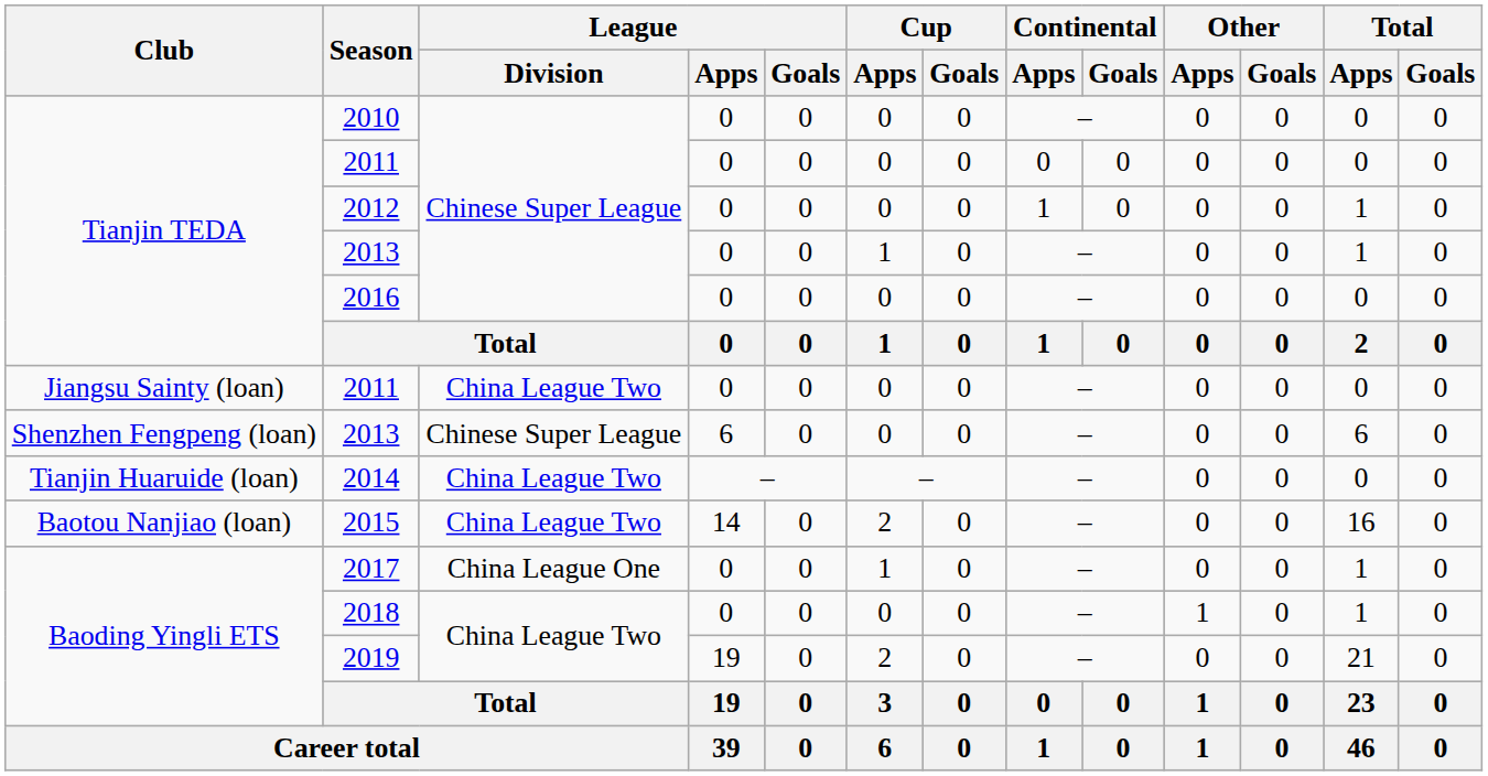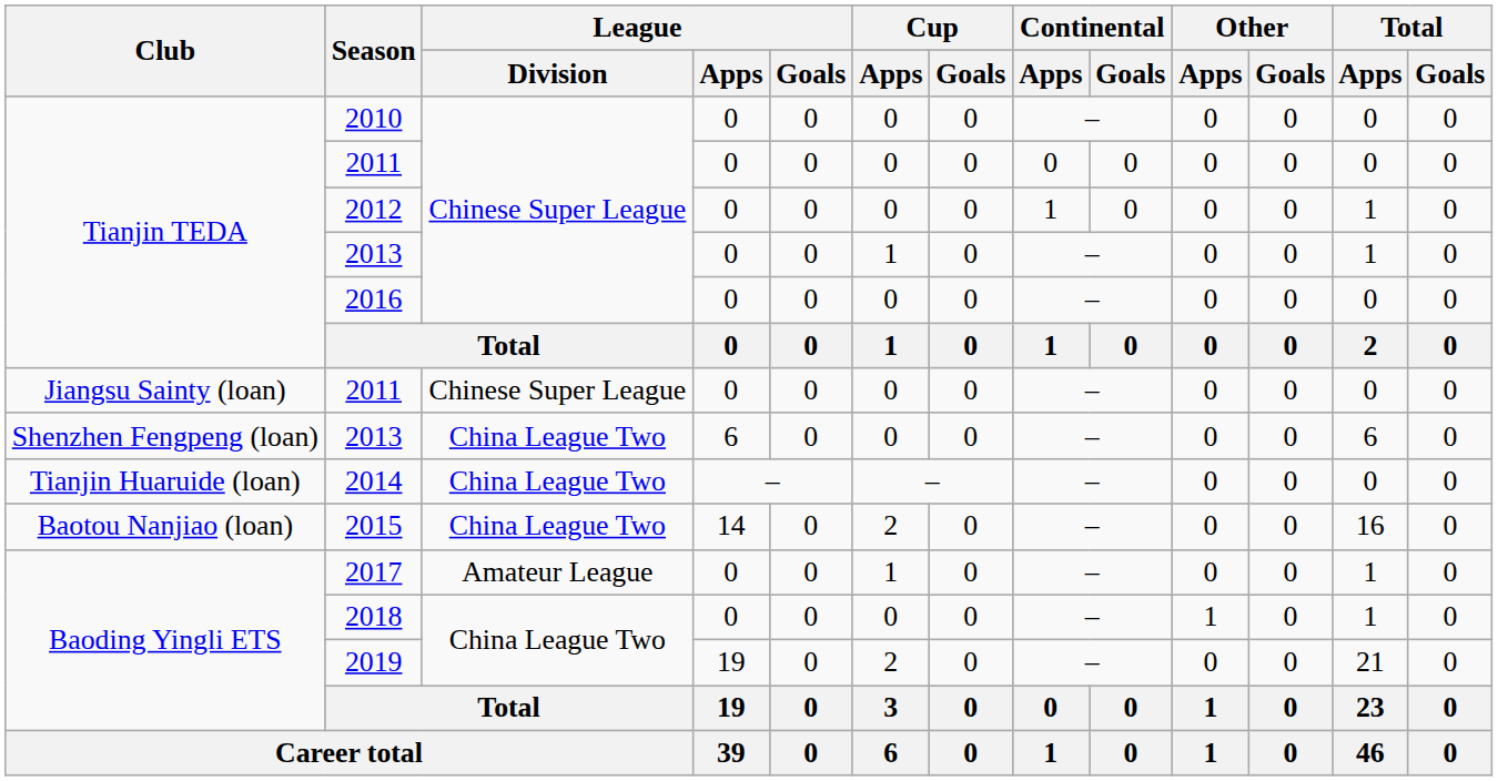Jiangsu Sainty (loan) / 2011 | League / Division: China League Two -> Chinese Super League
Shenzhen Fengpeng (loan) / 2013 | League / Division: Chinese Super League -> China League Two
2017 | League / Division: China League One -> Amateur League
